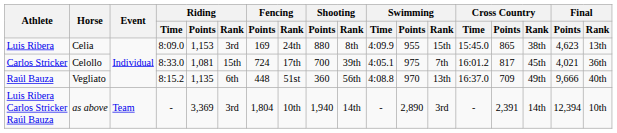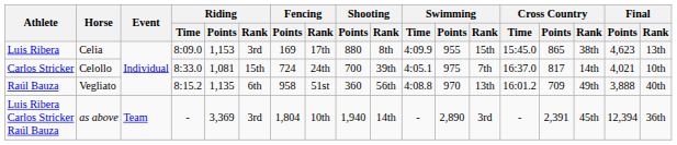Luis Ribera | Fencing / Rank: 24th -> 17th
Carlos Stricker | Fencing / Rank: 17th -> 24th
Carlos Stricker | Cross Country / Time: 16:01.2 -> 16:37.0
Carlos Stricker | Cross Country / Rank: 45th -> 14th
Carlos Stricker | Final / Rank: 36th -> 10th
Raúl Bauza | Fencing / Points: 448 -> 958
Raúl Bauza | Cross Country / Time: 16:37.0 -> 16:01.2
Raúl Bauza | Final / Points: 9,666 -> 3,888
Luis Ribera Carlos Stricker Raúl Bauza | Cross Country / Rank: 14th -> 45th
Luis Ribera Carlos Stricker Raúl Bauza | Final / Rank: 10th -> 36th
